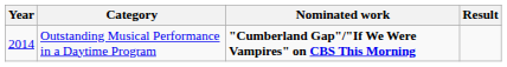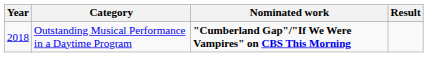Outstanding Musical Performance in a Daytime Program | Year: 2014 -> 2018
